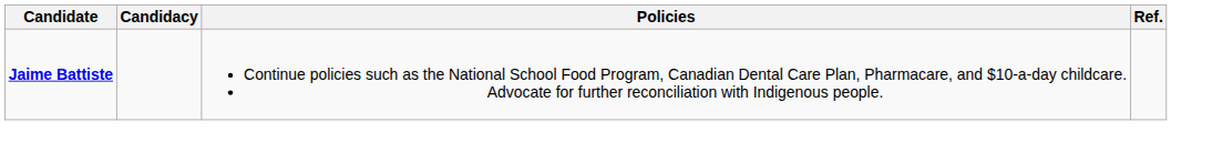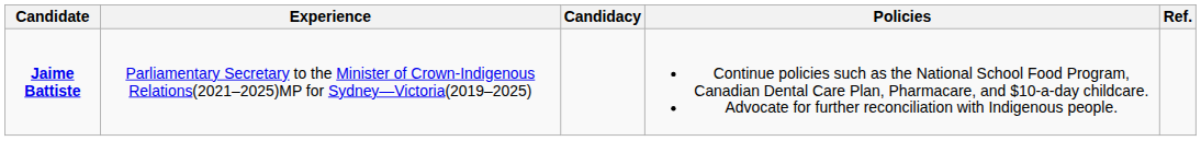+ column: Experience | Parliamentary Secretary to the Minister of Crown-Indigenous Relations(2021–2025)MP for Sydney—Victoria(2019–2025)
